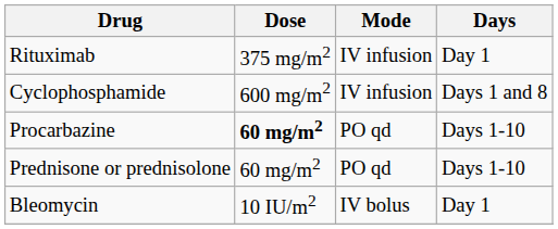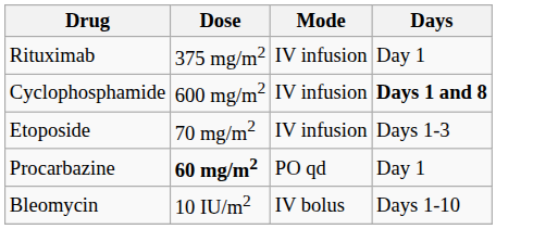Cyclophosphamide | Days: normal -> bold
+ row: Etoposide | 70 mg/m2 | IV infusion | Days 1-3
Procarbazine | Days: Days 1-10 -> Day 1
- row: Prednisone or prednisolone | 60 mg/m2 | PO qd | Days 1-10
Bleomycin | Days: Day 1 -> Days 1-10
